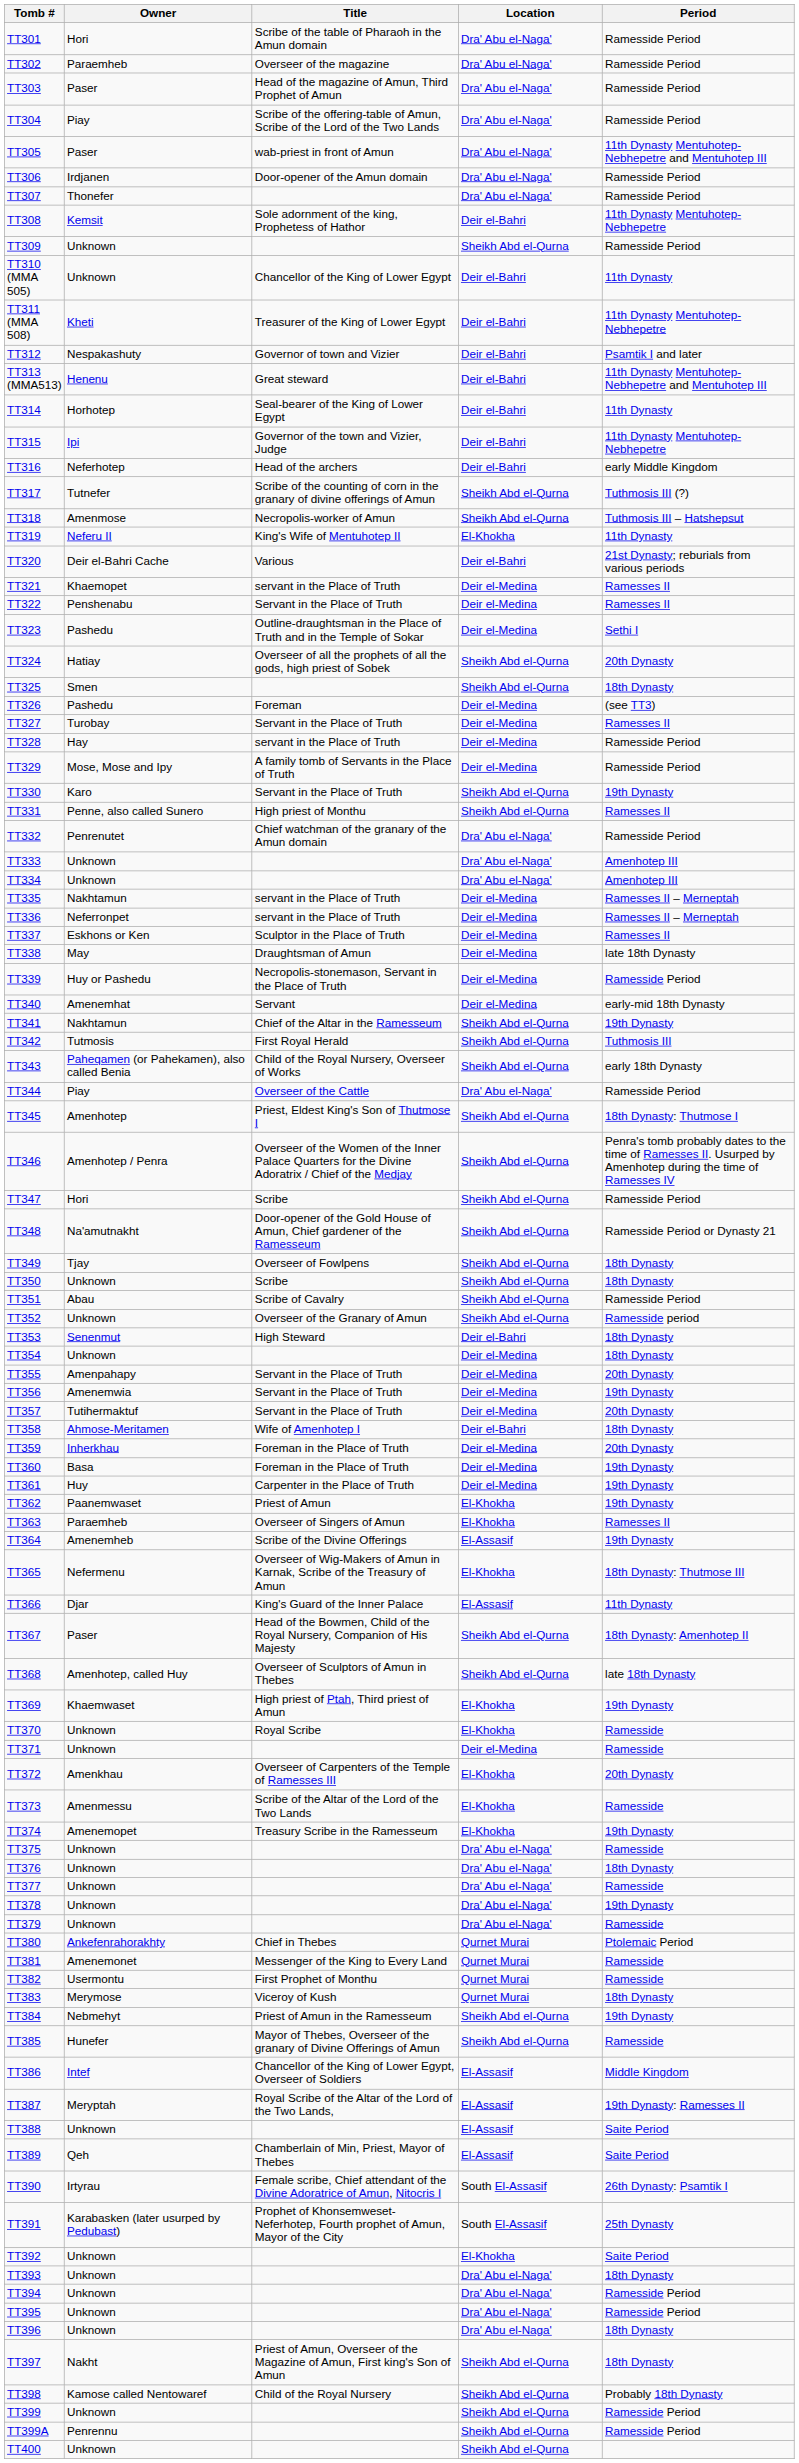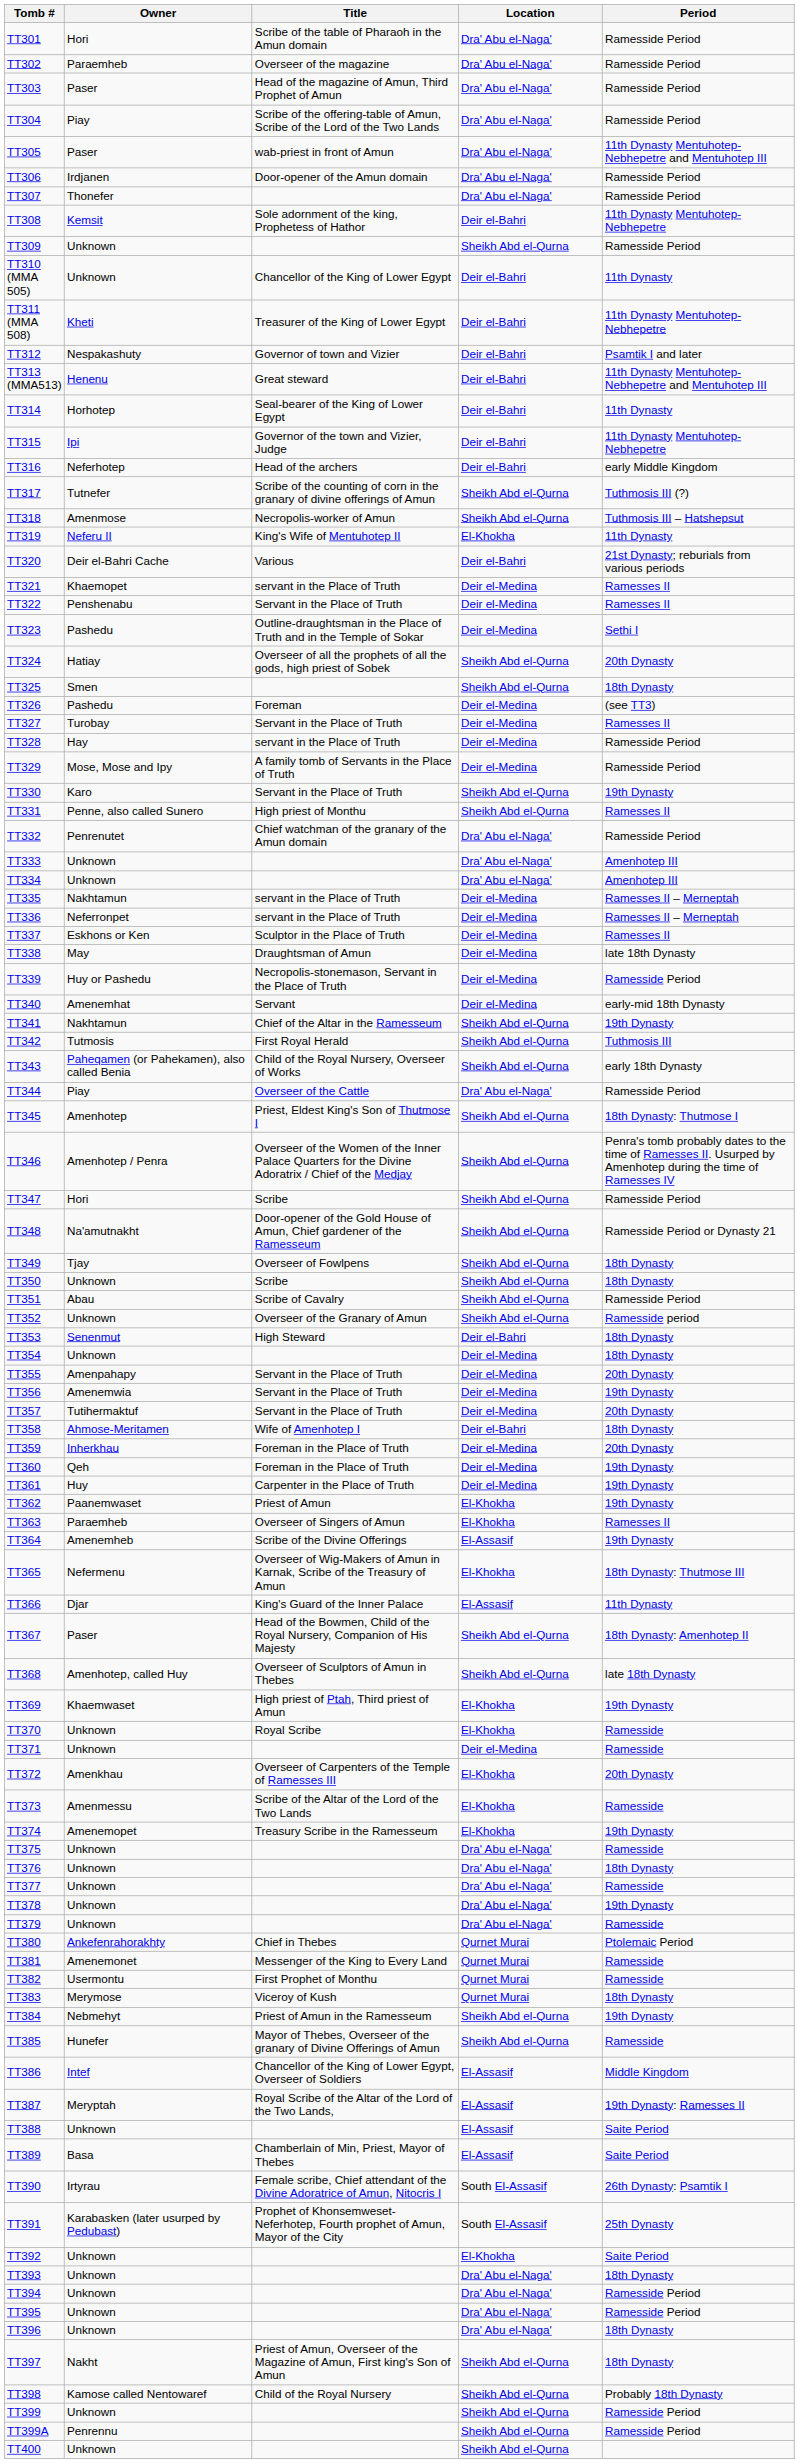TT360 | Owner: Basa -> Qeh
TT389 | Owner: Qeh -> Basa
